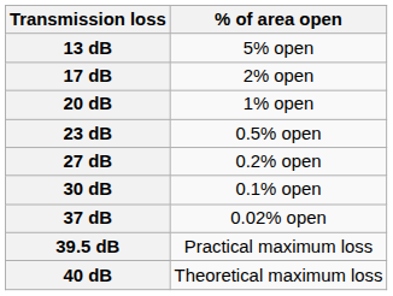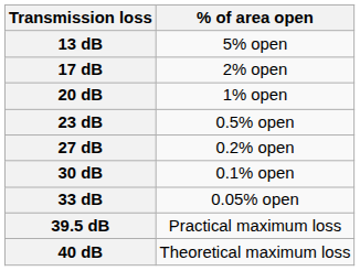+ row: 33 dB | 0.05% open
- row: 37 dB | 0.02% open
